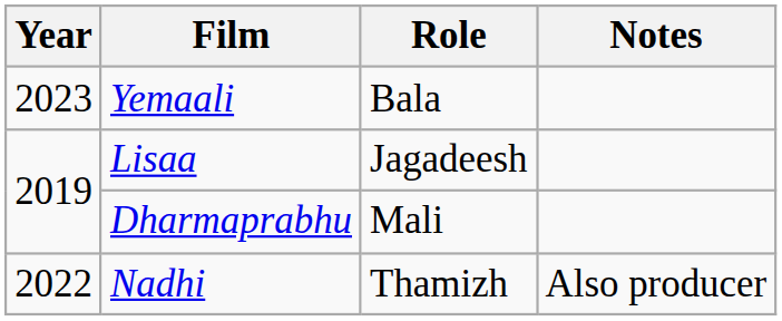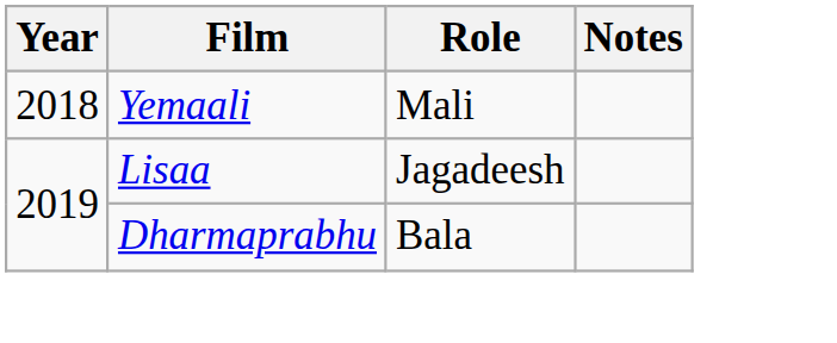Yemaali | Year: 2023 -> 2018
Yemaali | Role: Bala -> Mali
Dharmaprabhu | Role: Mali -> Bala
- row: 2022 | Nadhi | Thamizh | Also producer
